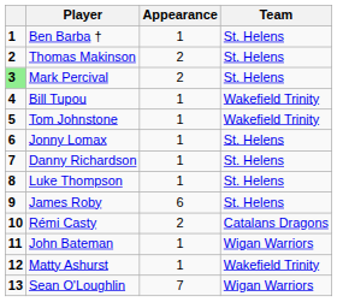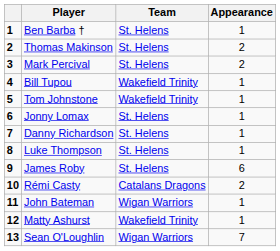columns swapped: Team <-> Appearance
Mark Percival | column 1: lightgreen background -> no background
